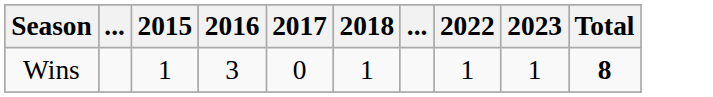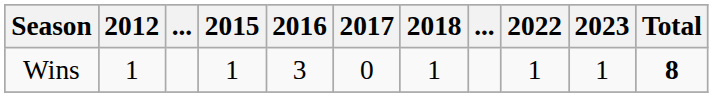+ column: 2012 | 1
